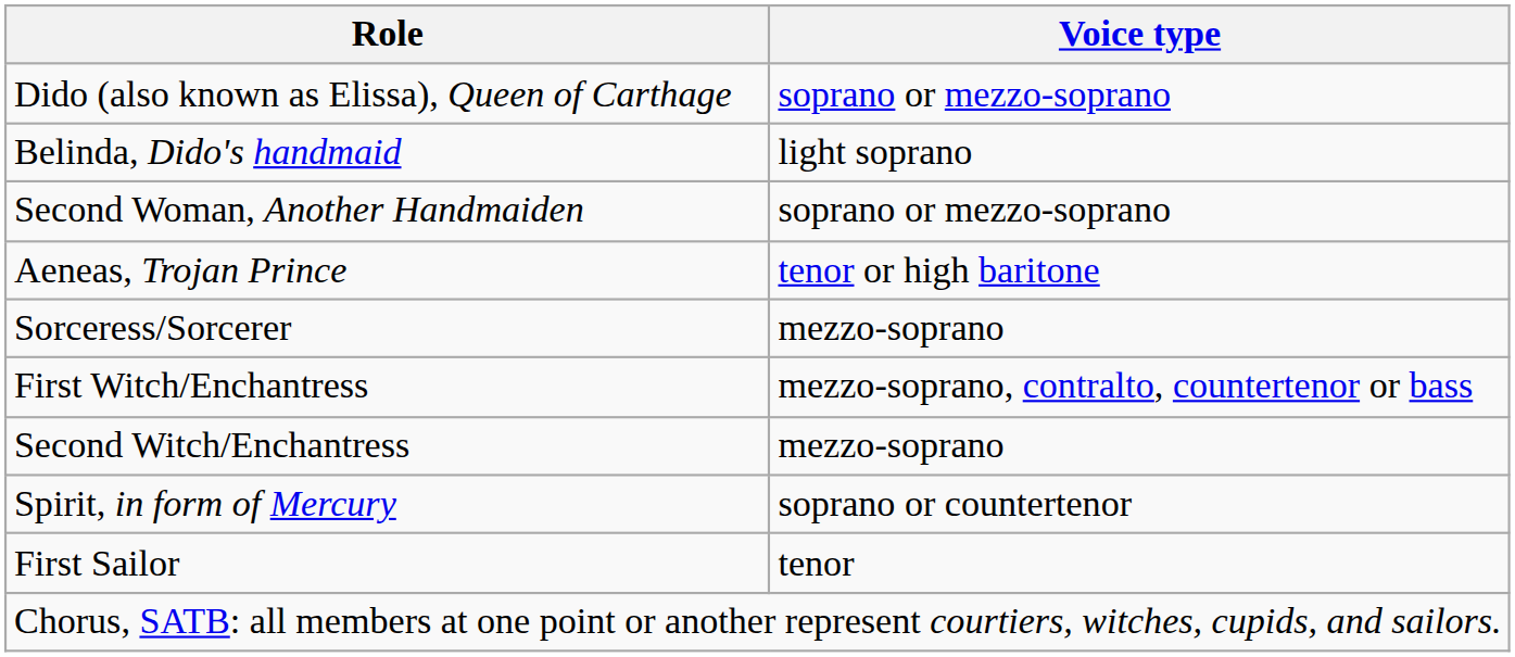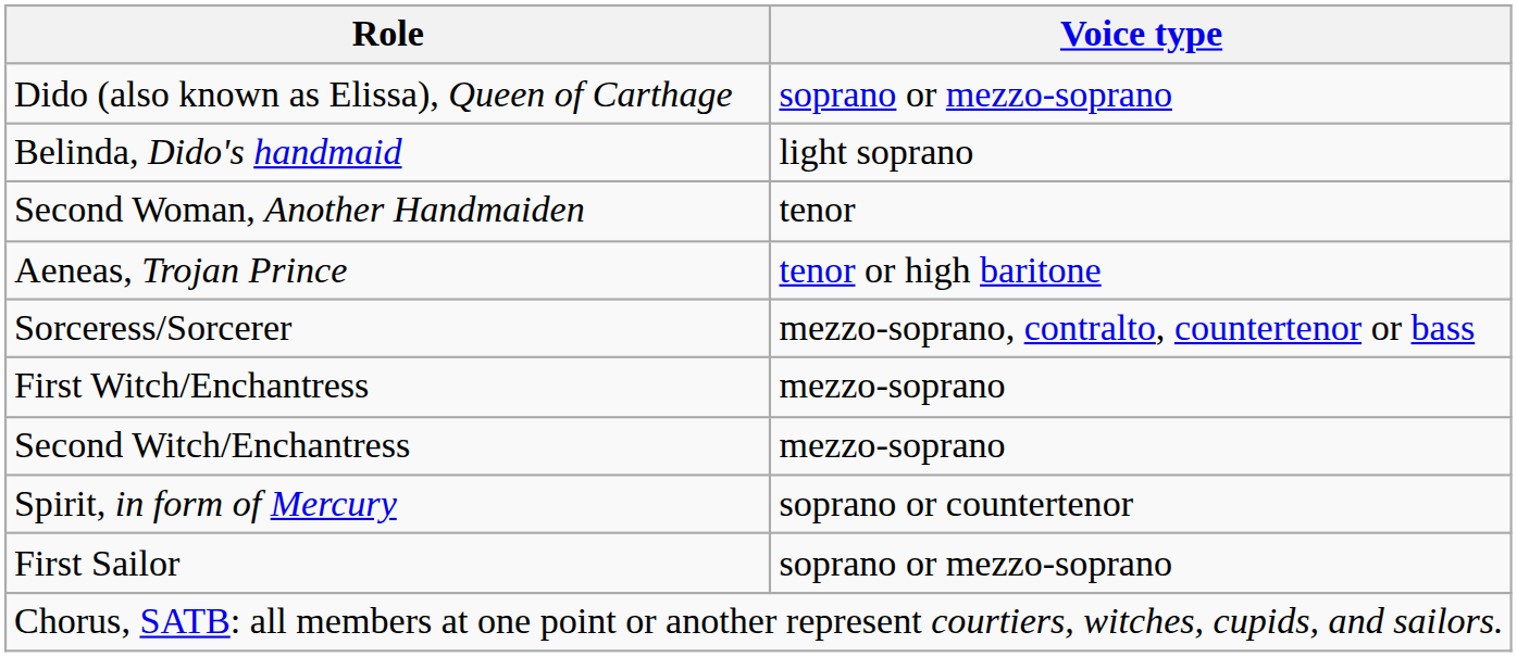Second Woman, Another Handmaiden | Voice type: soprano or mezzo-soprano -> tenor
Sorceress/Sorcerer | Voice type: mezzo-soprano -> mezzo-soprano, contralto, countertenor or bass
First Witch/Enchantress | Voice type: mezzo-soprano, contralto, countertenor or bass -> mezzo-soprano
First Sailor | Voice type: tenor -> soprano or mezzo-soprano
